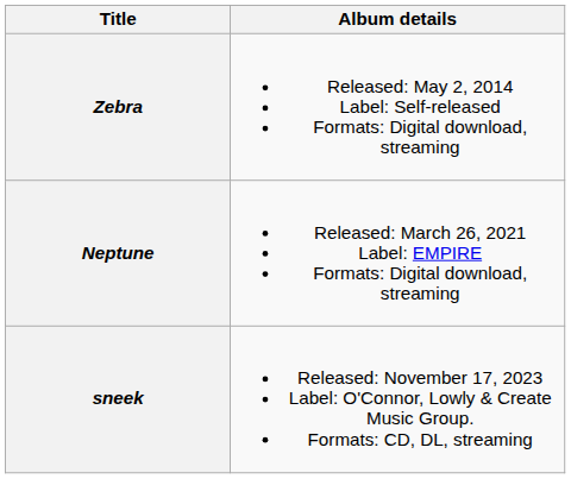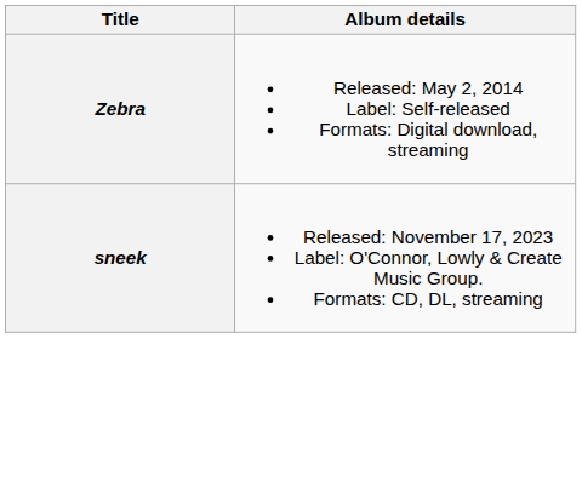- row: Neptune | Released: March 26, 2021 Label: EMPIRE Formats: Digital download, streaming
